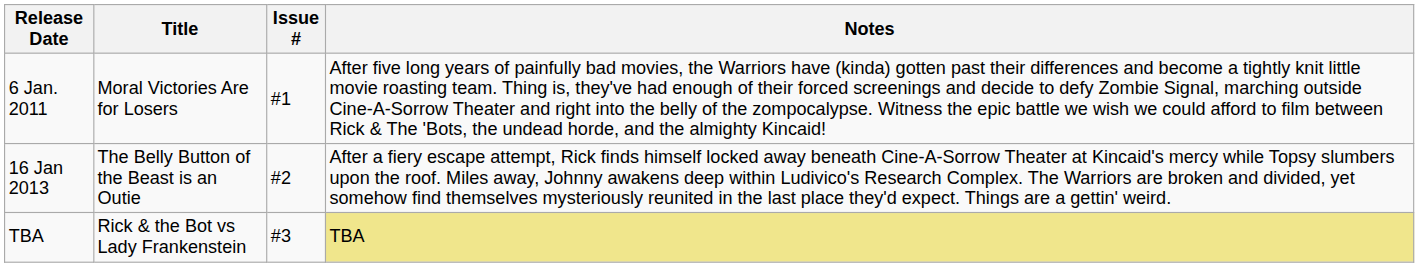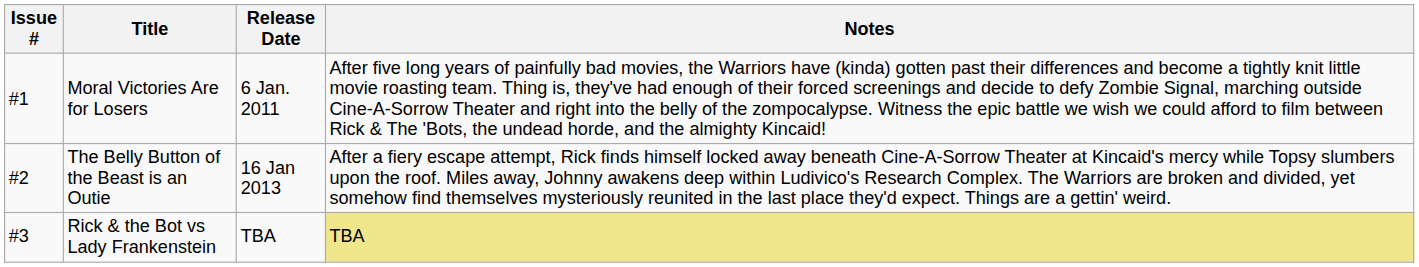columns swapped: Issue # <-> Release Date
